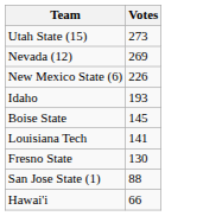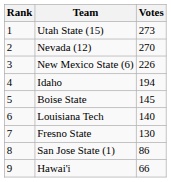+ column: Rank | 1 | 2 | 3 | 4 | 5 | 6 | 7 | 8 | 9
Nevada (12) | Votes: 269 -> 270
Idaho | Votes: 193 -> 194
Louisiana Tech | Votes: 141 -> 140
San Jose State (1) | Votes: 88 -> 86
